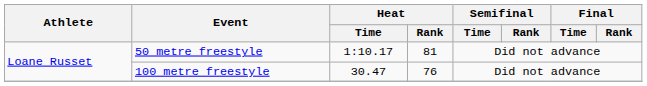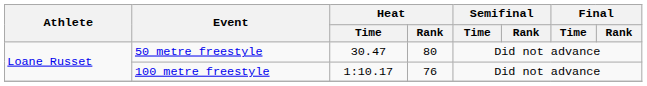50 metre freestyle | Heat / Time: 1:10.17 -> 30.47
50 metre freestyle | Heat / Rank: 81 -> 80
100 metre freestyle | Heat / Time: 30.47 -> 1:10.17
